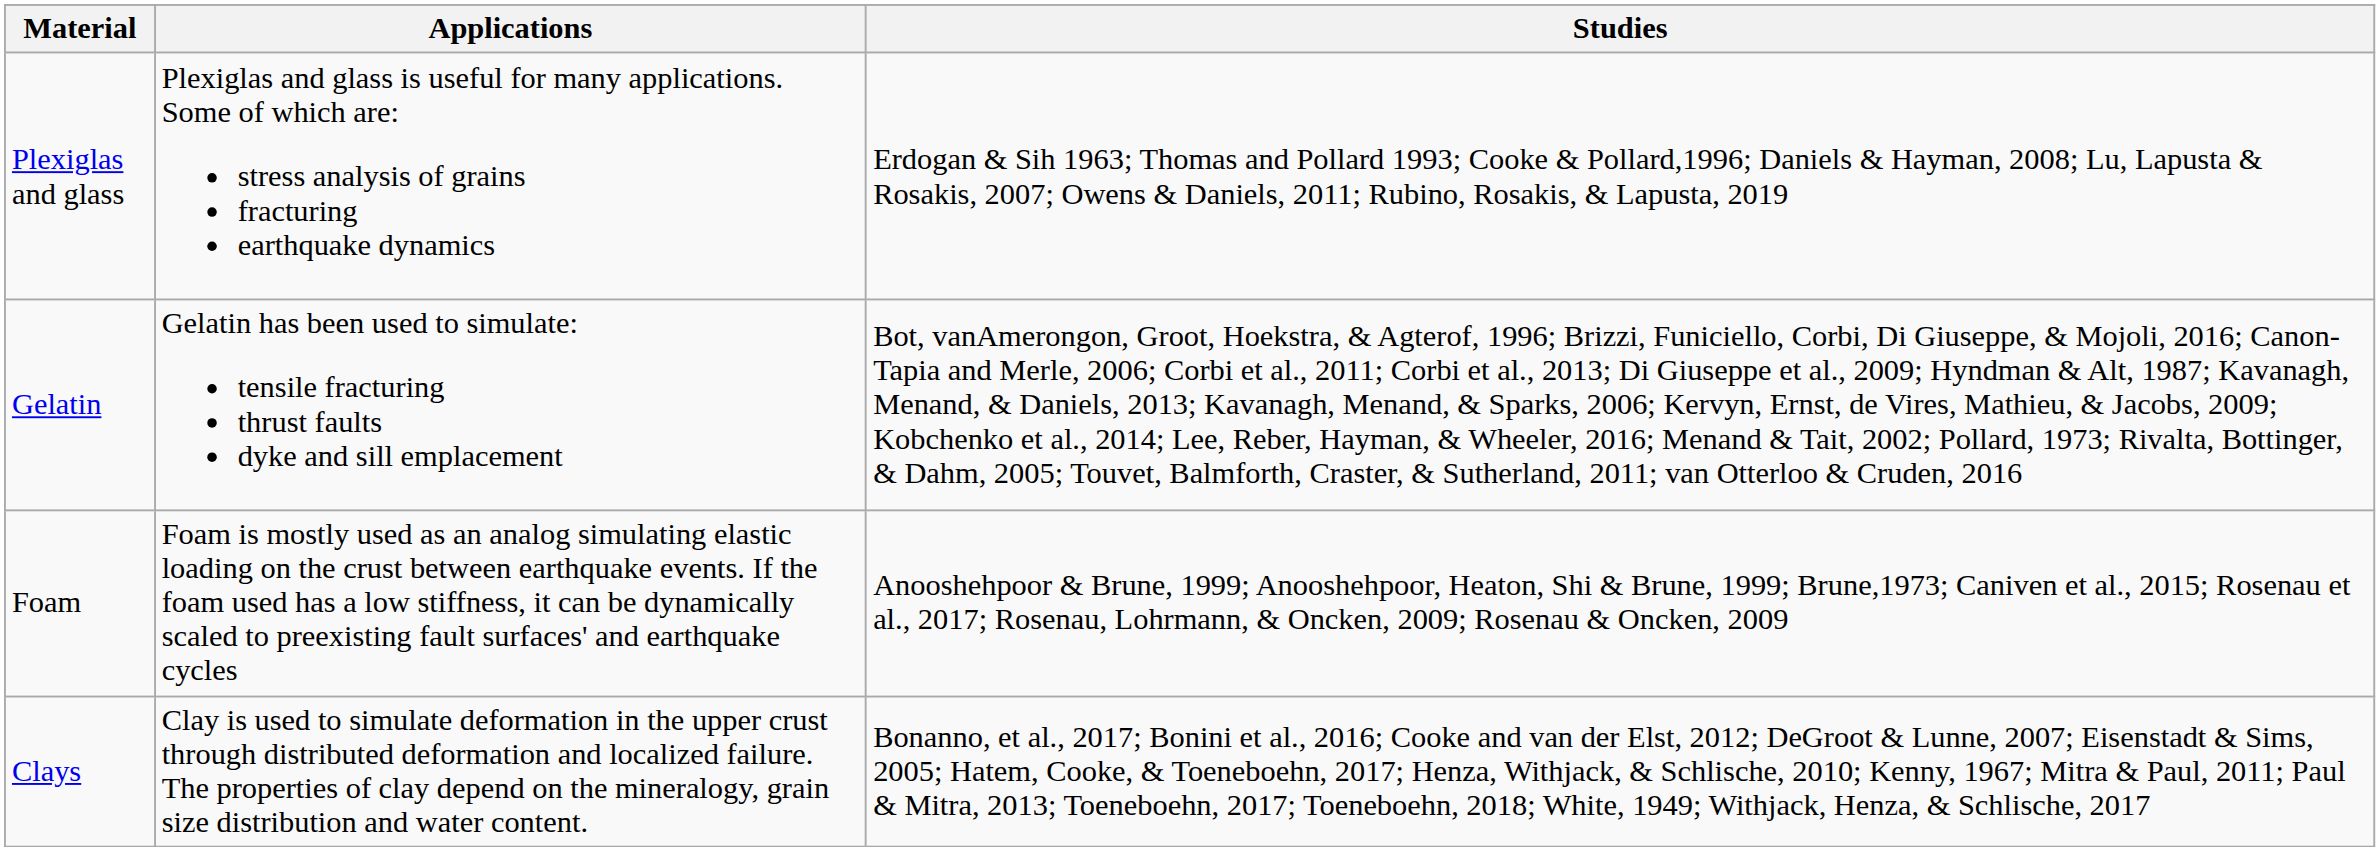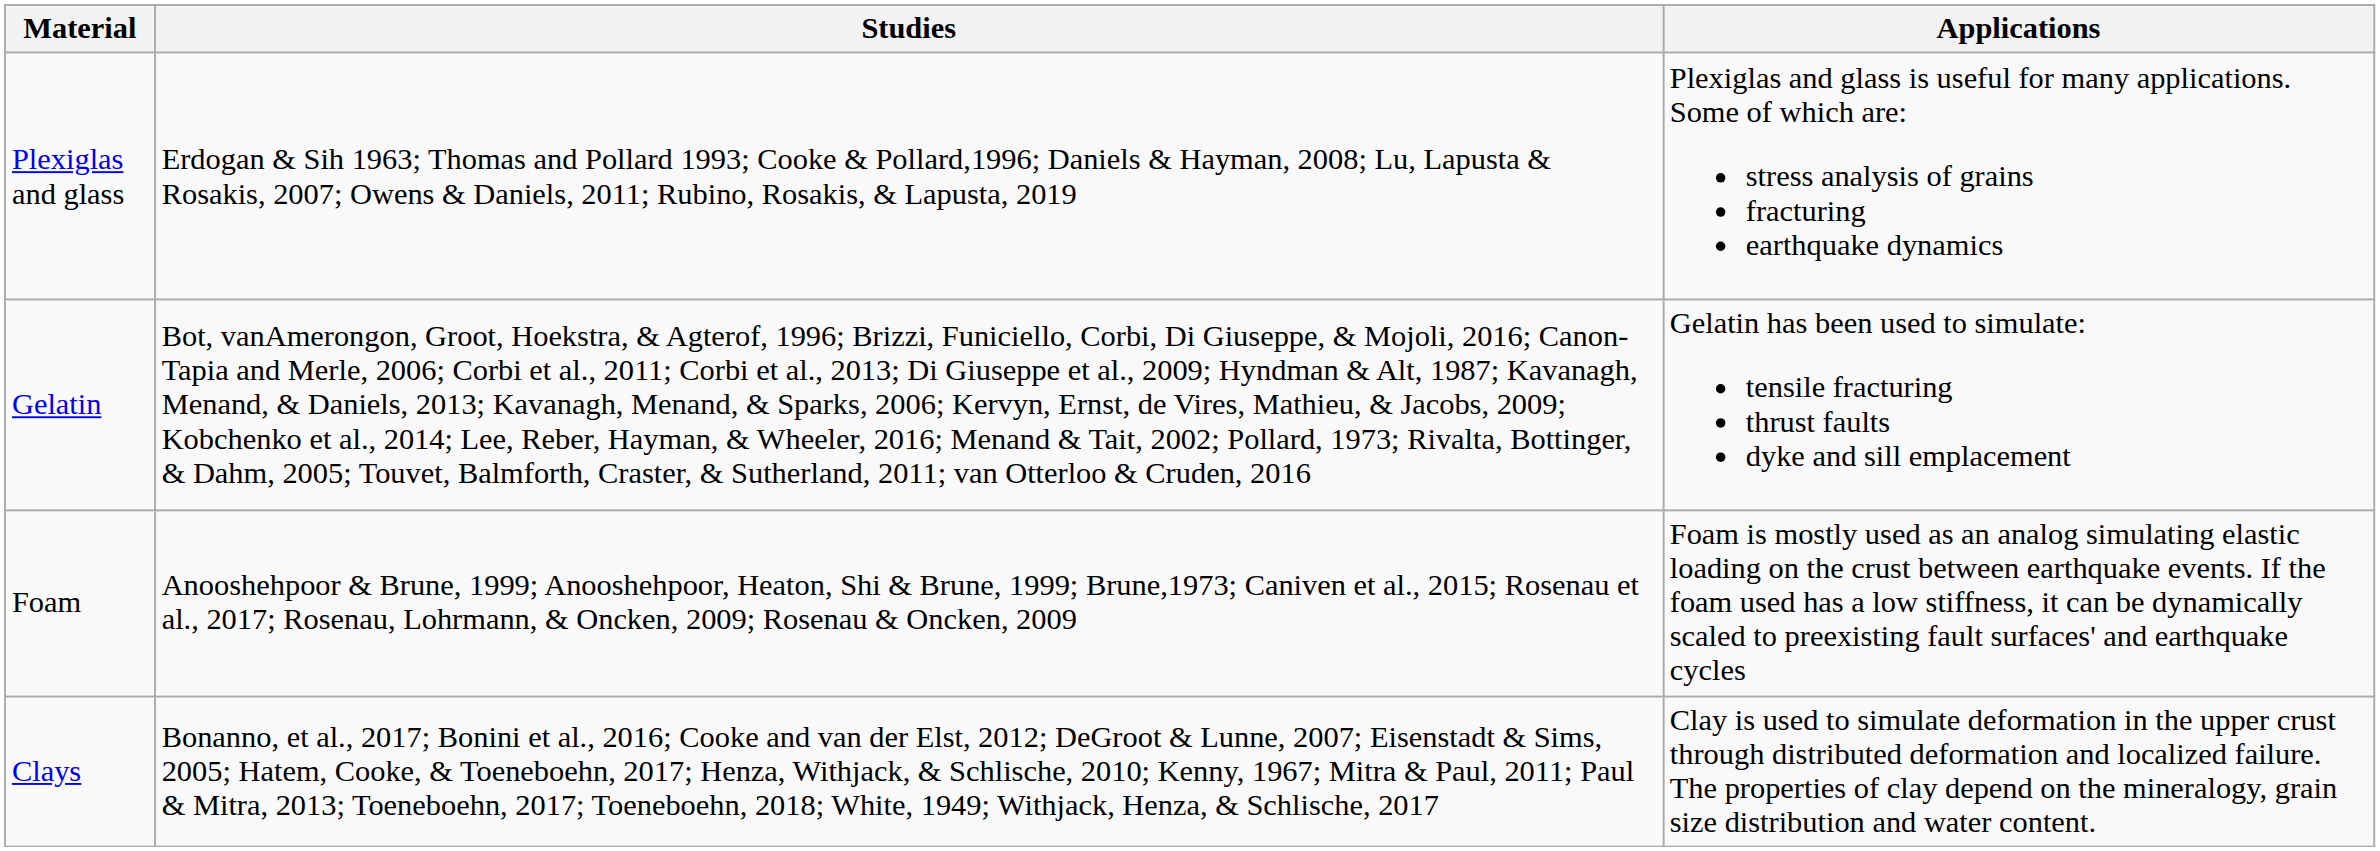columns swapped: Applications <-> Studies
